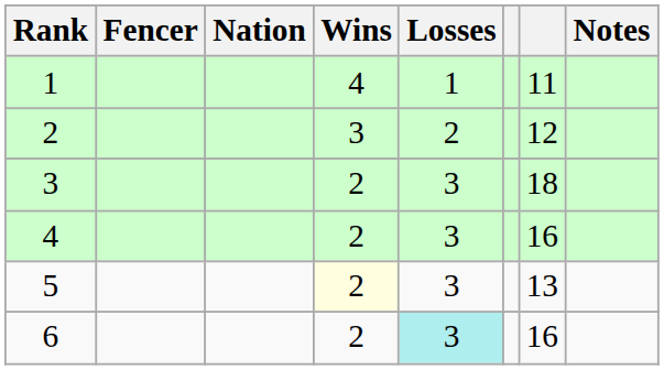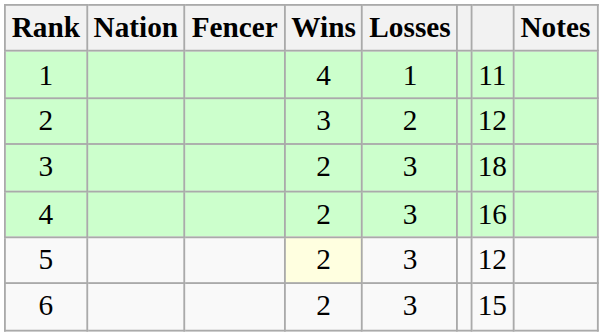columns swapped: Fencer <-> Nation
5 | column 7: 13 -> 12
6 | Losses: paleturquoise background -> no background
6 | column 7: 16 -> 15
